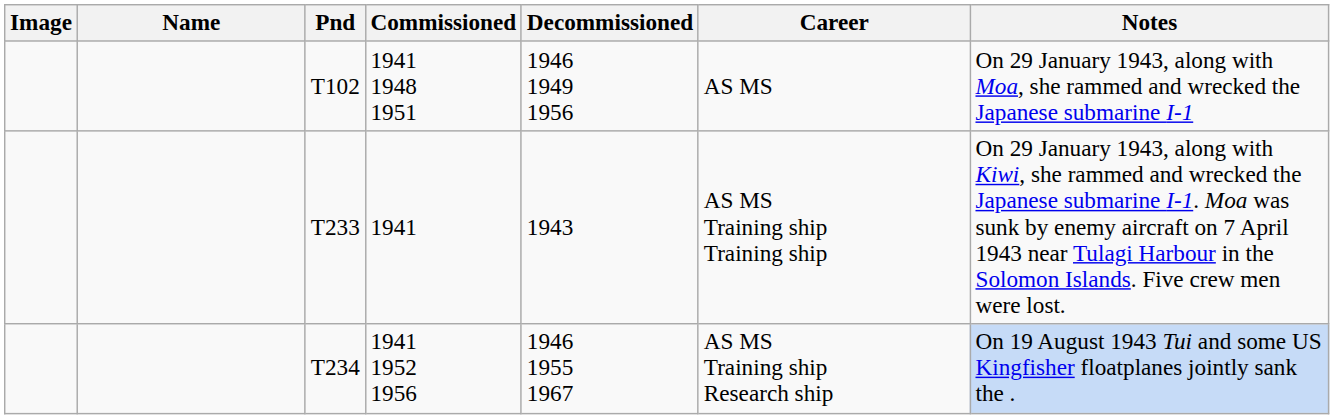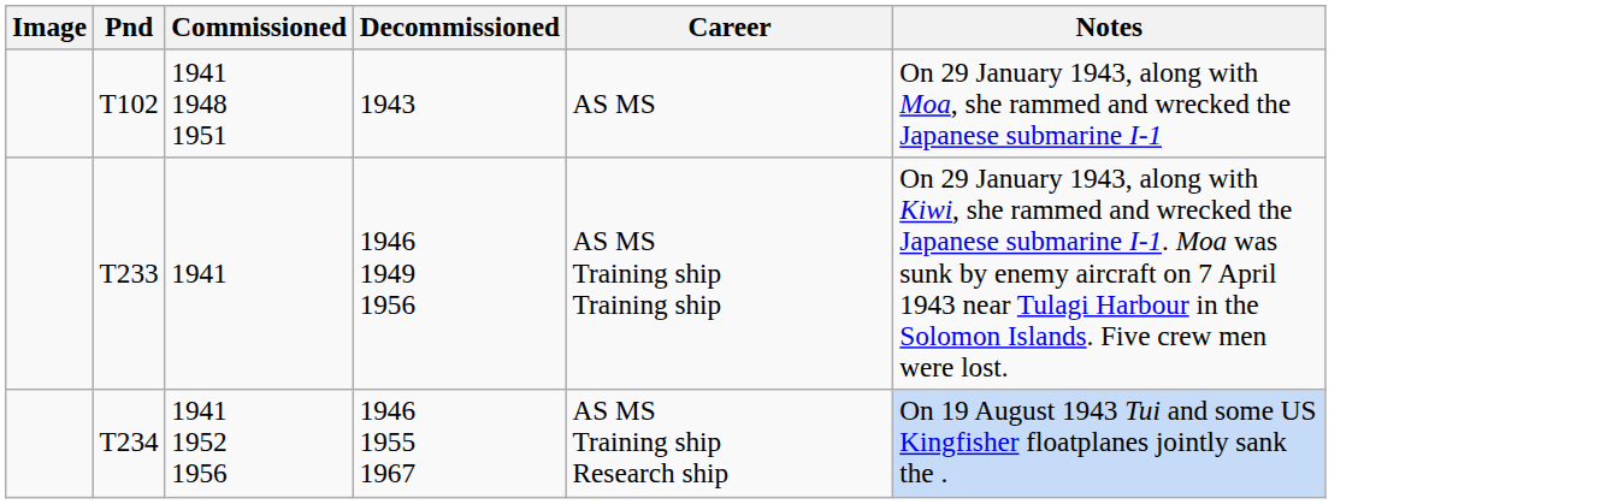- column: Name
T102 | Decommissioned: 1946 1949 1956 -> 1943
T233 | Decommissioned: 1943 -> 1946 1949 1956
